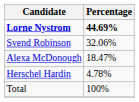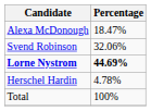rows swapped: Lorne Nystrom <-> Alexa McDonough
